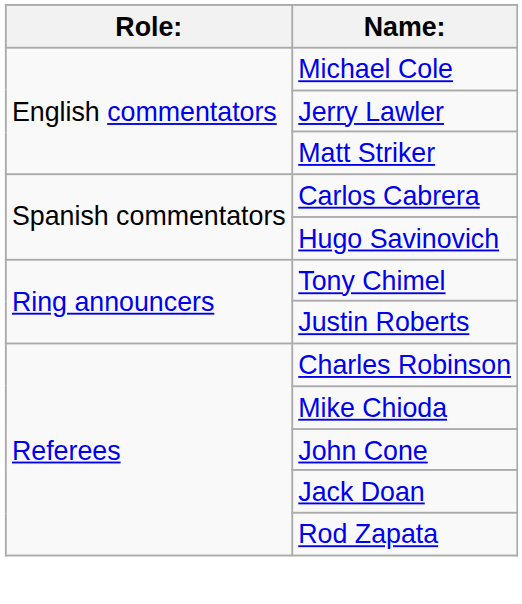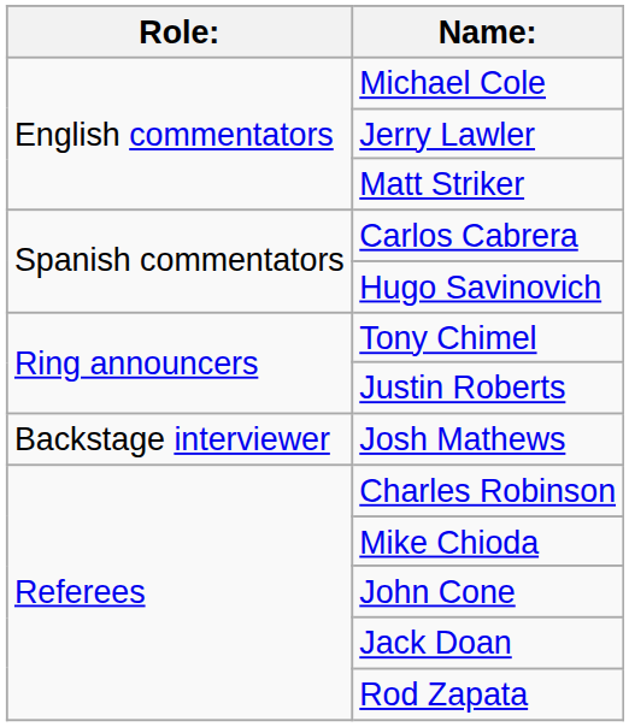+ row: Backstage interviewer | Josh Mathews
